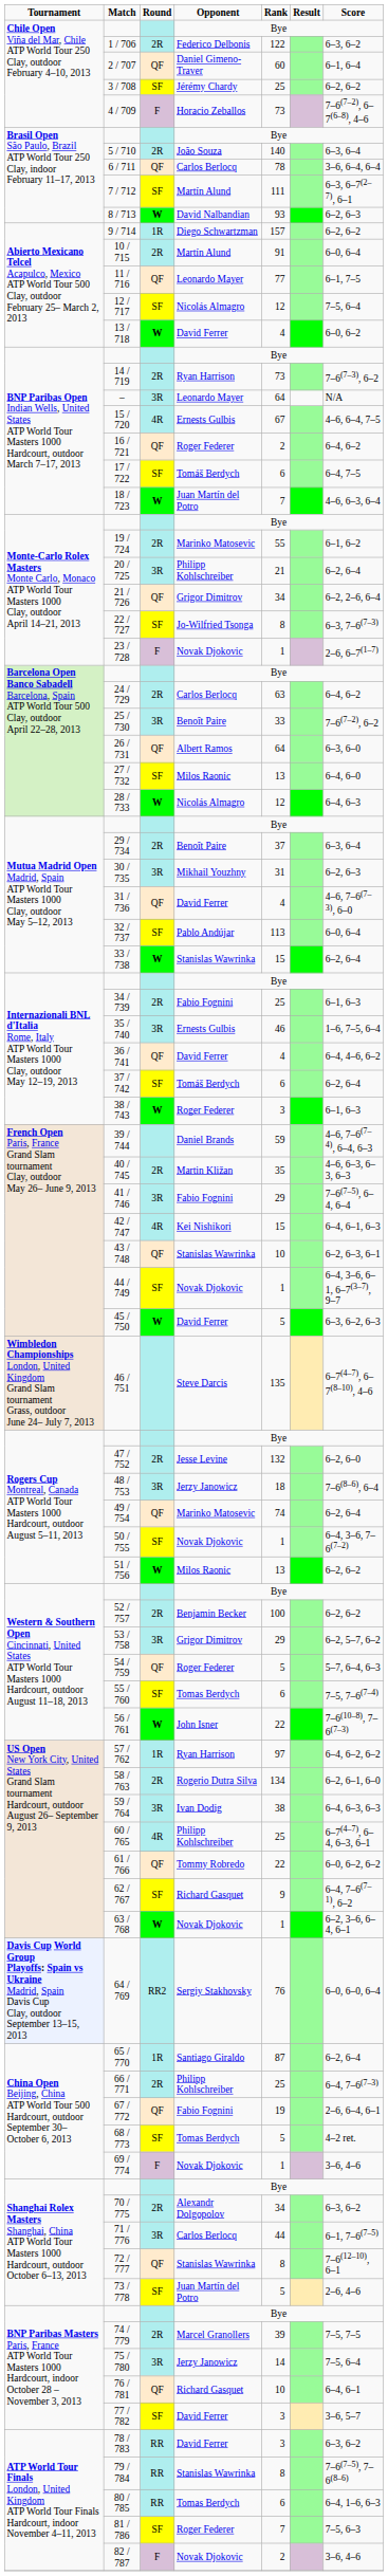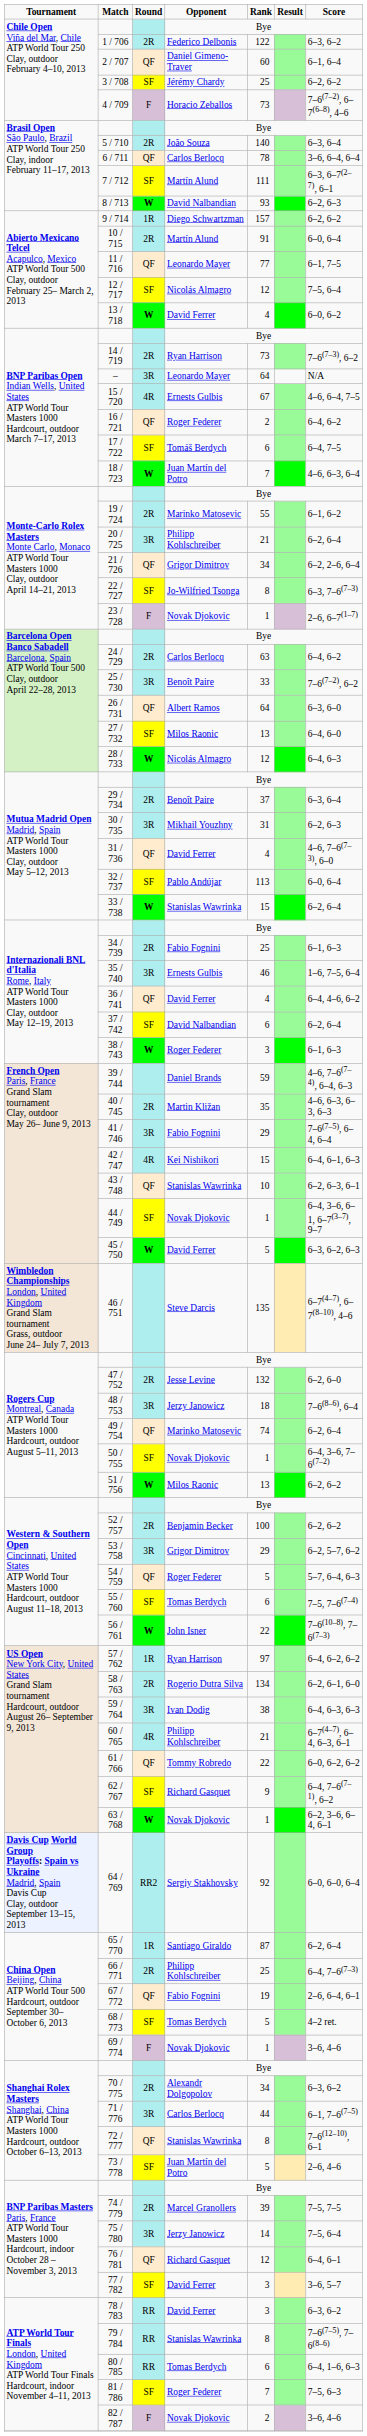37 / 742 | column 4: Tomáš Berdych -> David Nalbandian
60 / 765 | column 5: 25 -> 21
64 / 769 | column 5: 76 -> 92
76 / 781 | column 5: 10 -> 12
